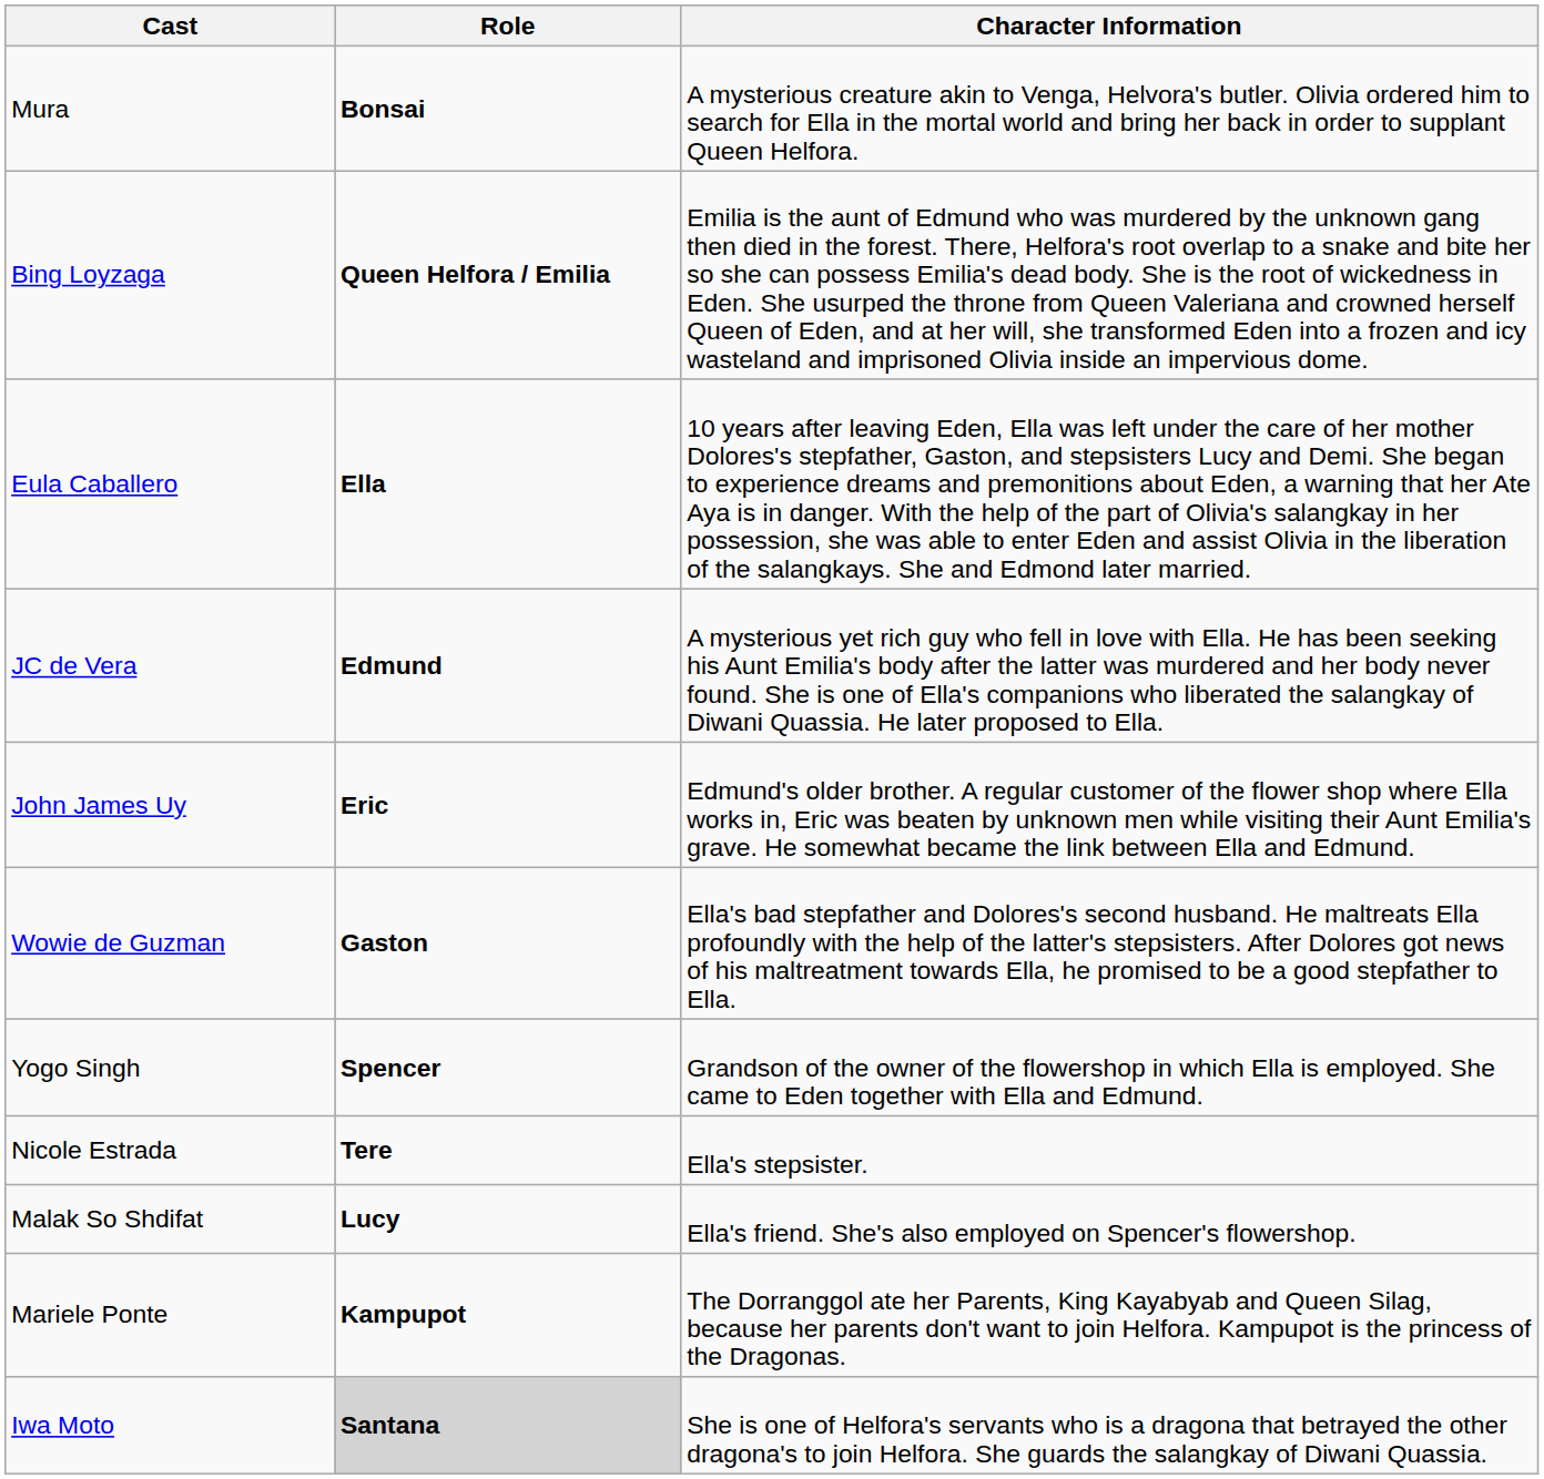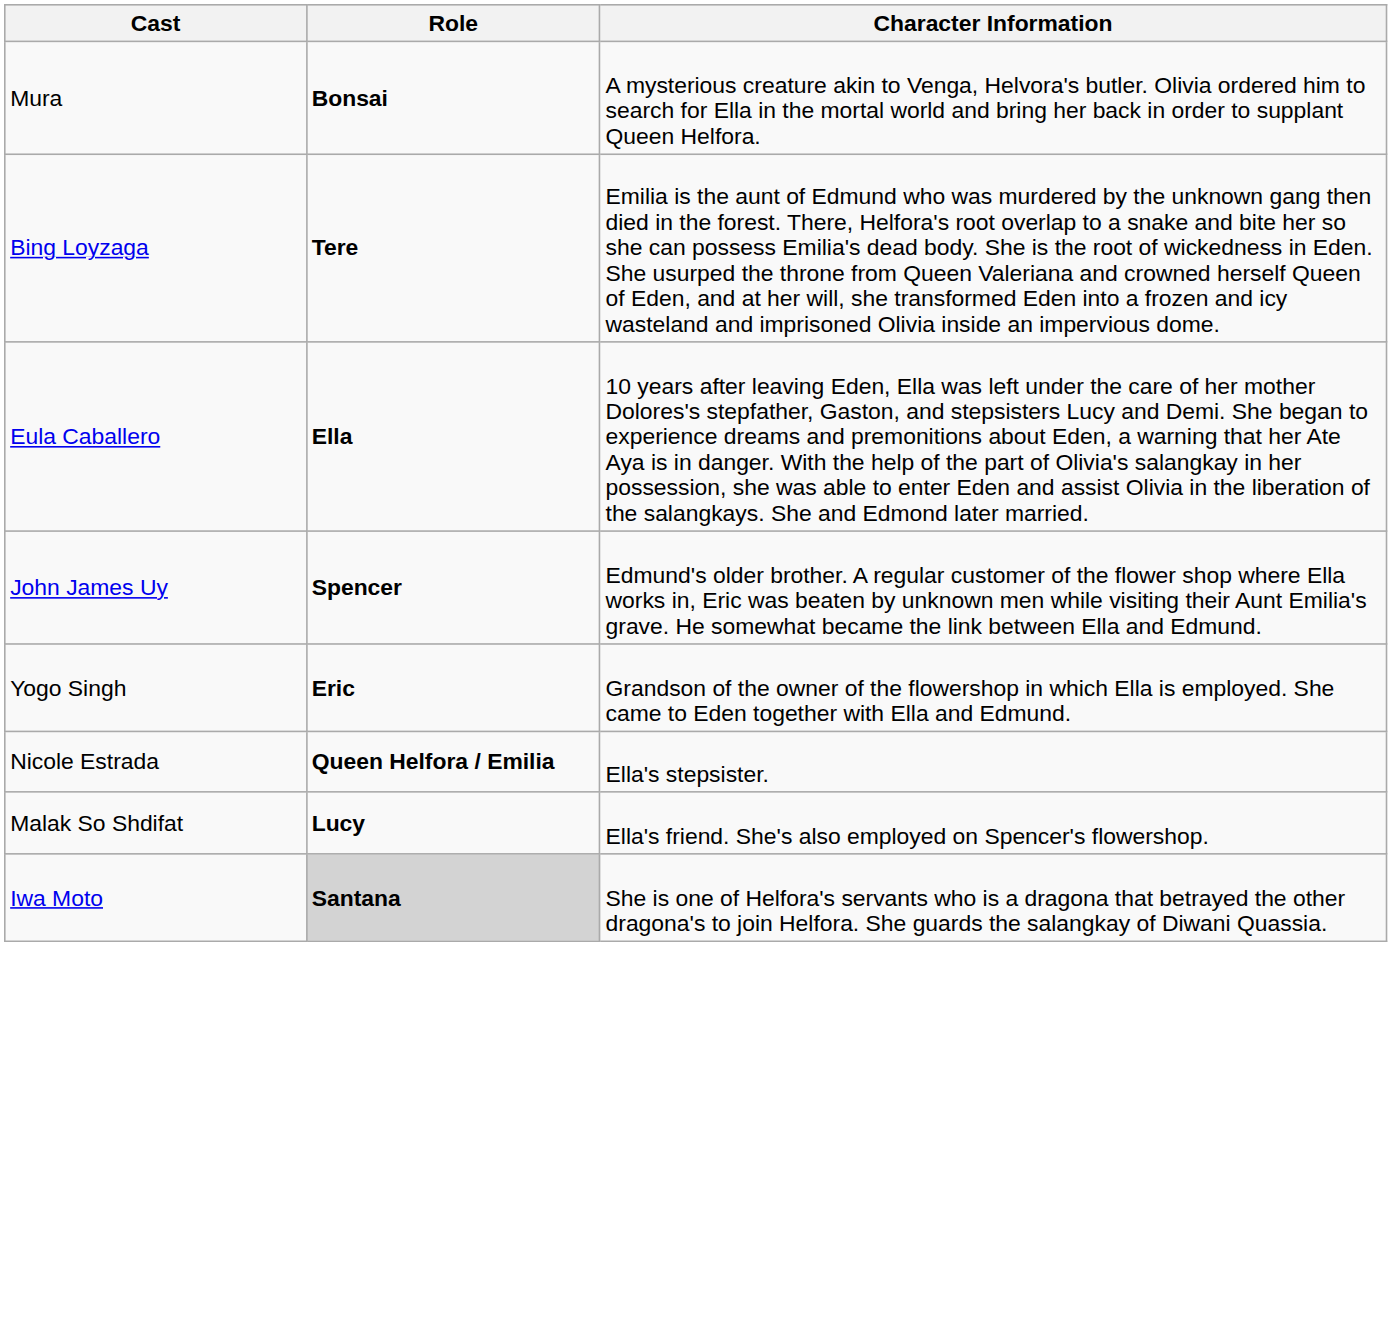Bing Loyzaga | Role: Queen Helfora / Emilia -> Tere
- row: JC de Vera | Edmund | A mysterious yet rich guy who fell in love with Ella. He has been seeking his Aunt Emilia's body after the latter was murdered and her body never found. She is one of Ella's companions who liberated the salangkay of Diwani Quassia. He later proposed to Ella.
John James Uy | Role: Eric -> Spencer
- row: Wowie de Guzman | Gaston | Ella's bad stepfather and Dolores's second husband. He maltreats Ella profoundly with the help of the latter's stepsisters. After Dolores got news of his maltreatment towards Ella, he promised to be a good stepfather to Ella.
Yogo Singh | Role: Spencer -> Eric
Nicole Estrada | Role: Tere -> Queen Helfora / Emilia
- row: Mariele Ponte | Kampupot | The Dorranggol ate her Parents, King Kayabyab and Queen Silag, because her parents don't want to join Helfora. Kampupot is the princess of the Dragonas.
